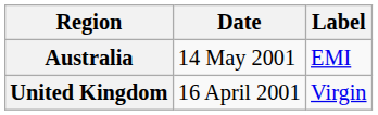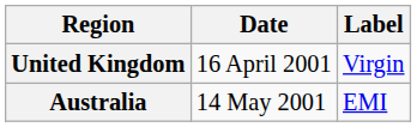rows swapped: United Kingdom <-> Australia
